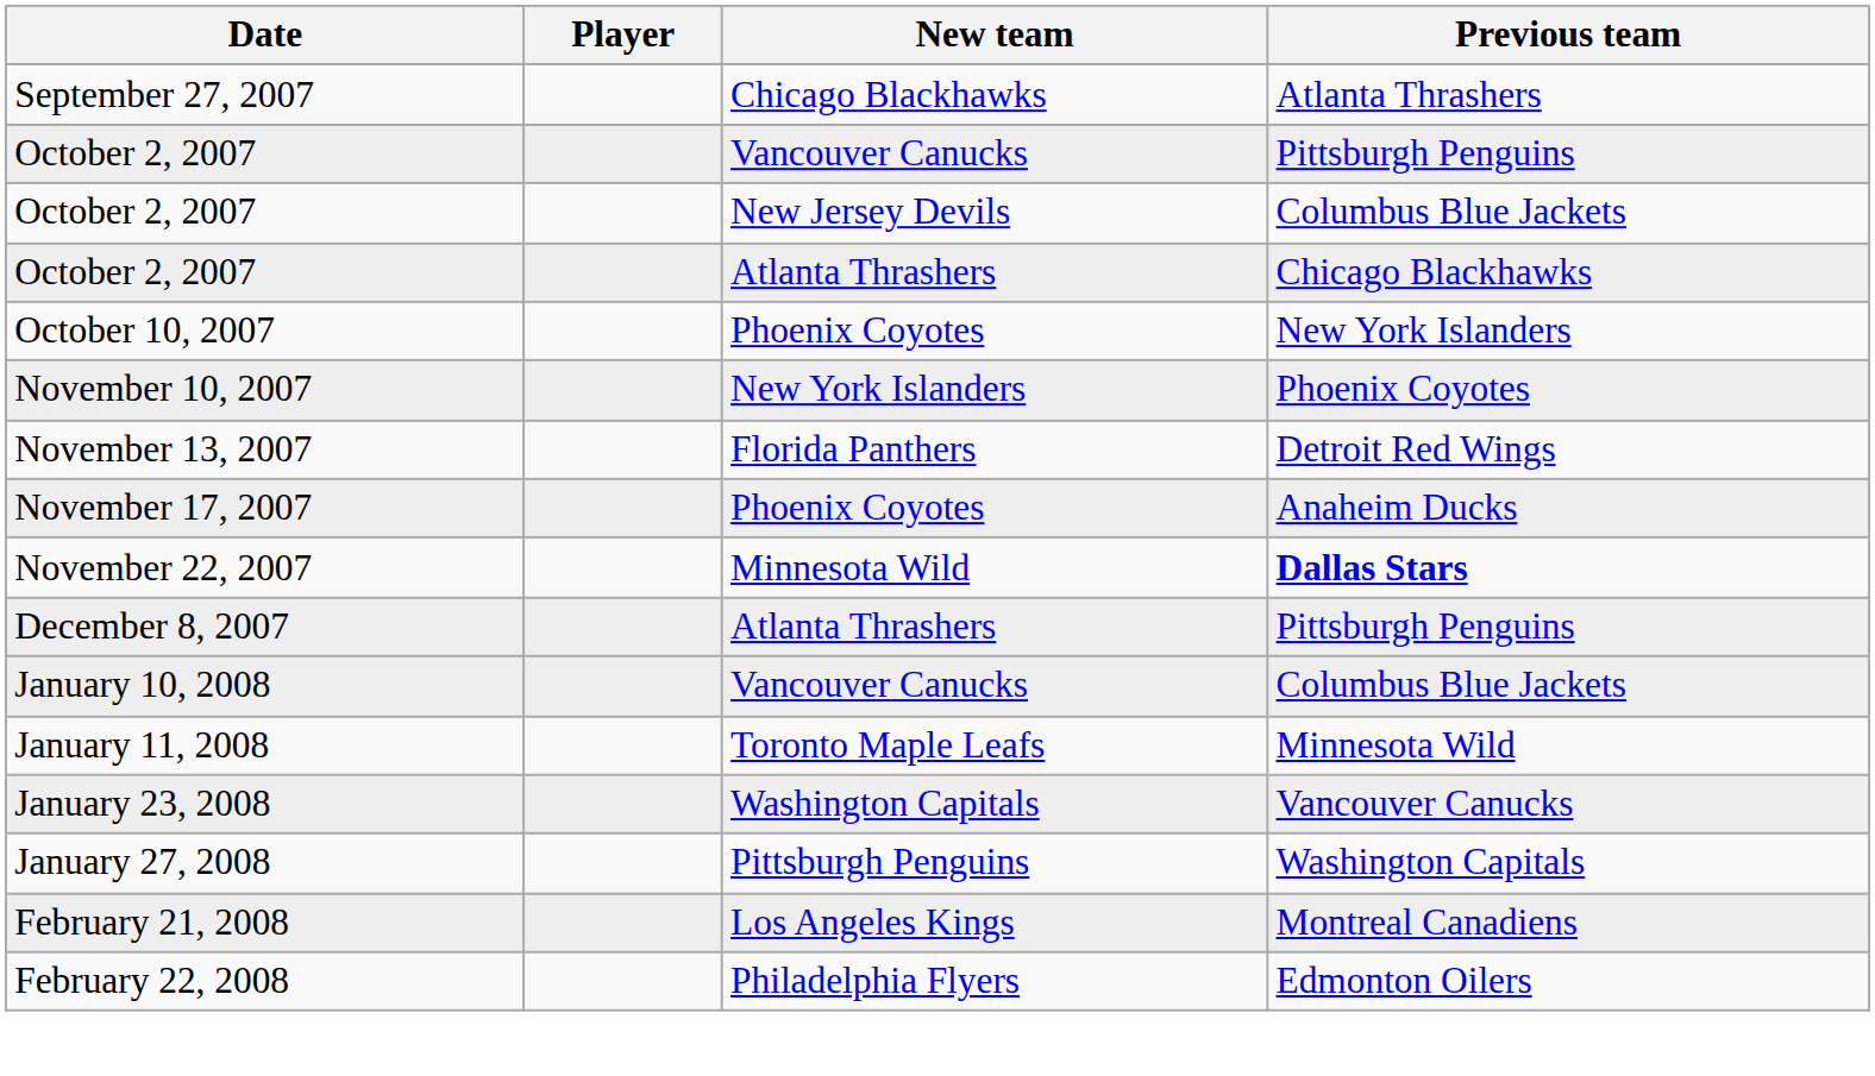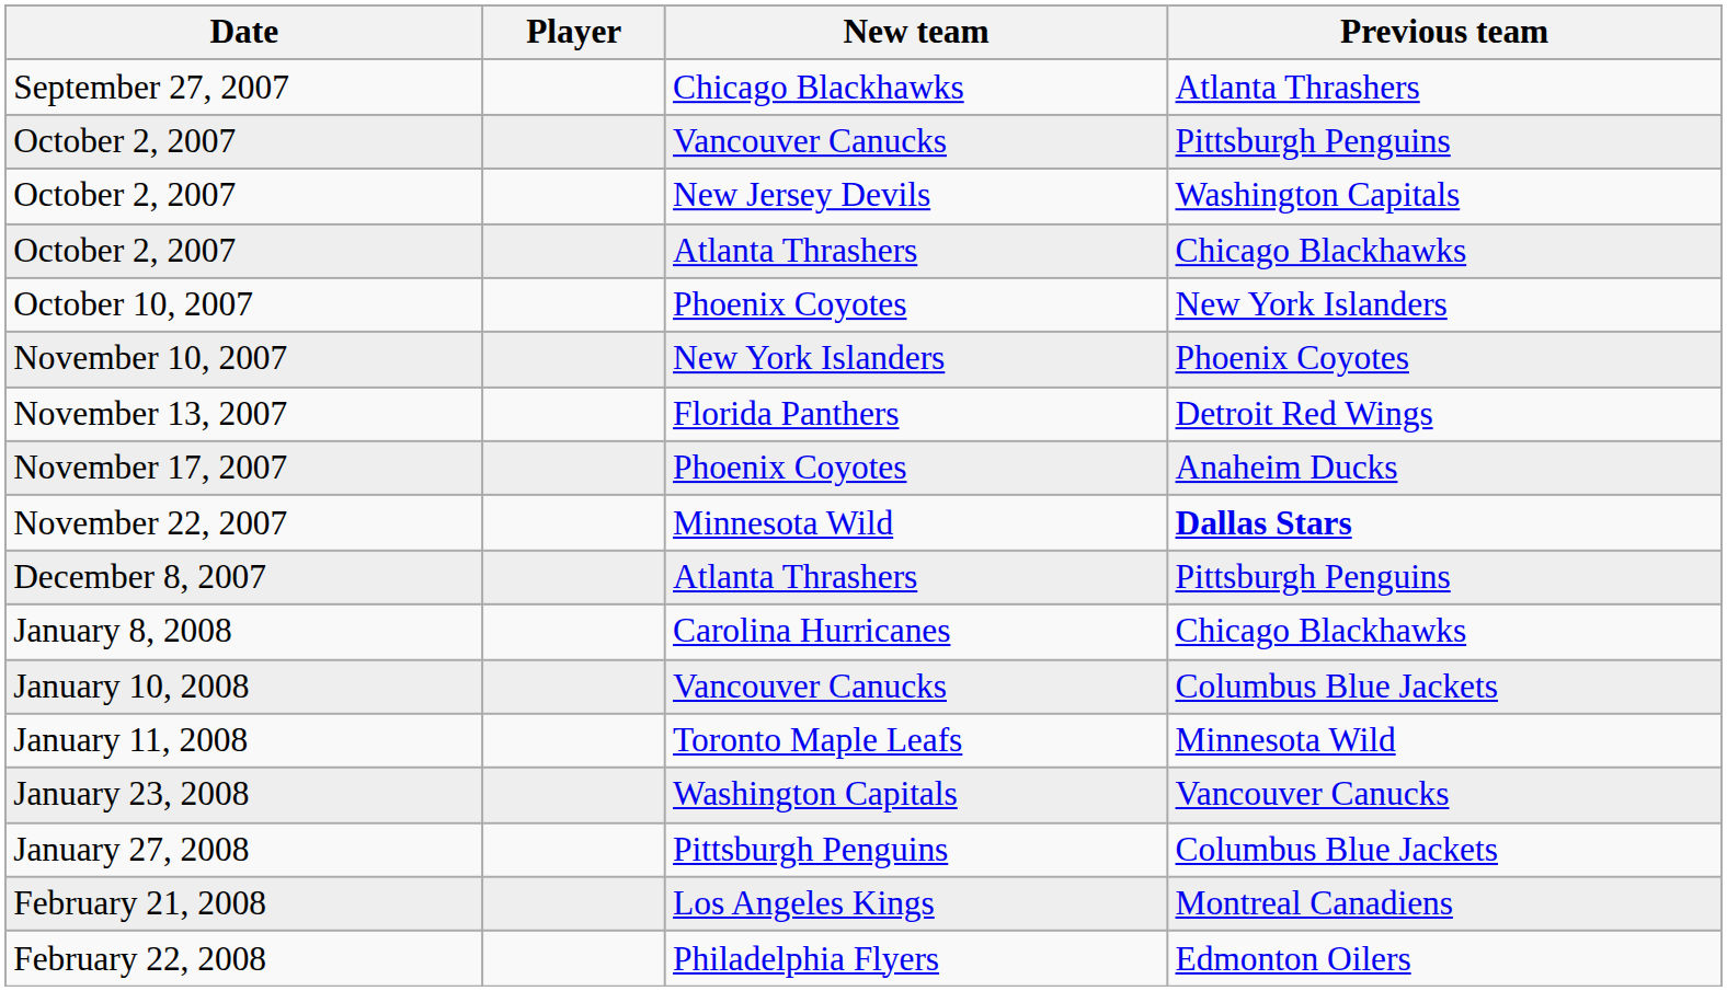October 2, 2007 / New Jersey Devils | Previous team: Columbus Blue Jackets -> Washington Capitals
+ row: January 8, 2008 | Carolina Hurricanes | Chicago Blackhawks
January 27, 2008 | Previous team: Washington Capitals -> Columbus Blue Jackets
